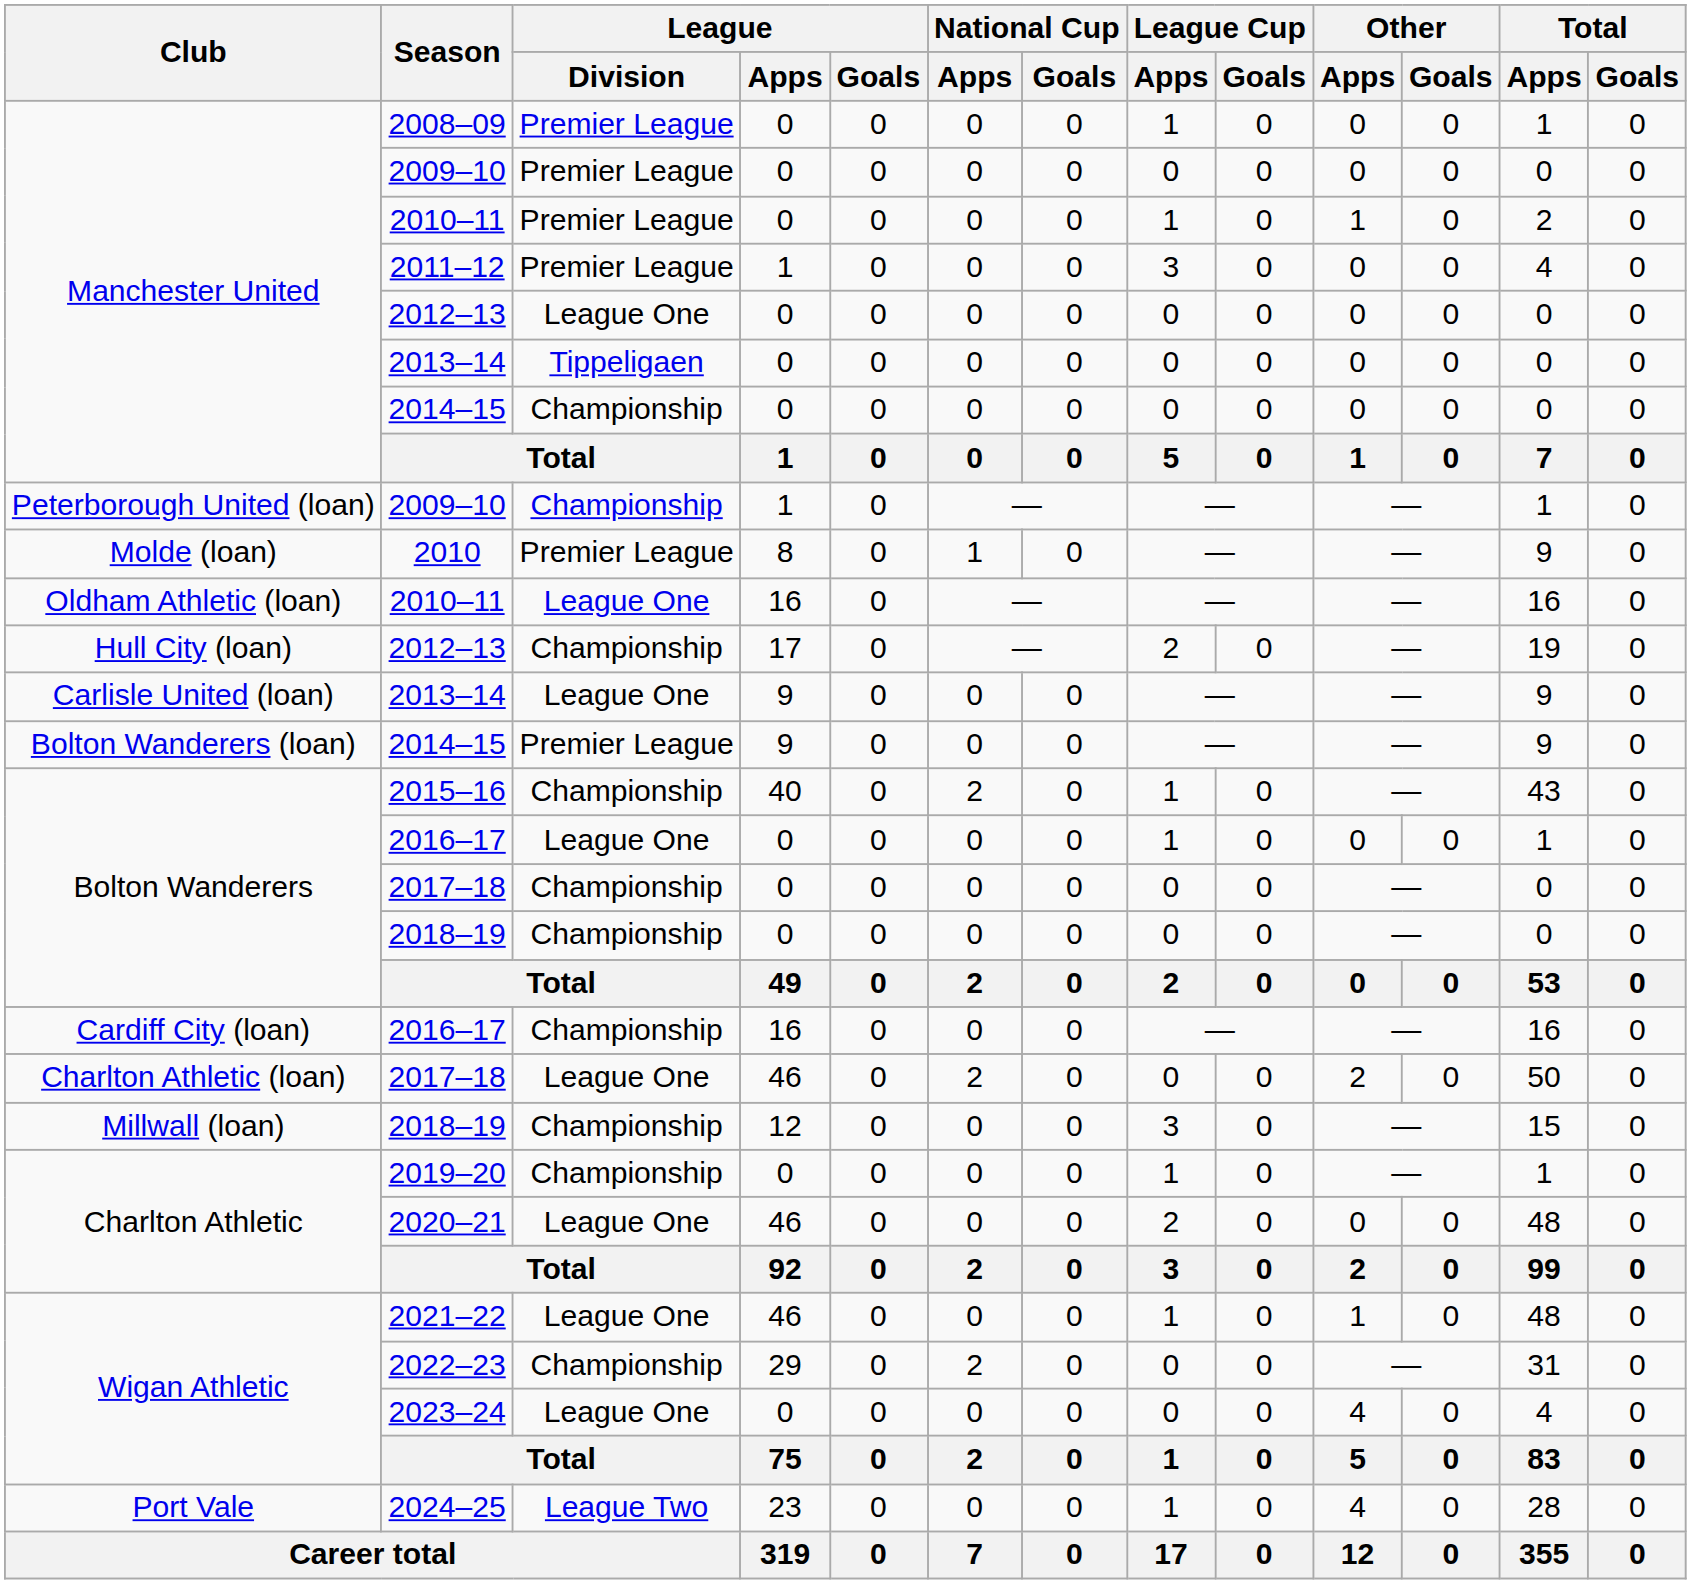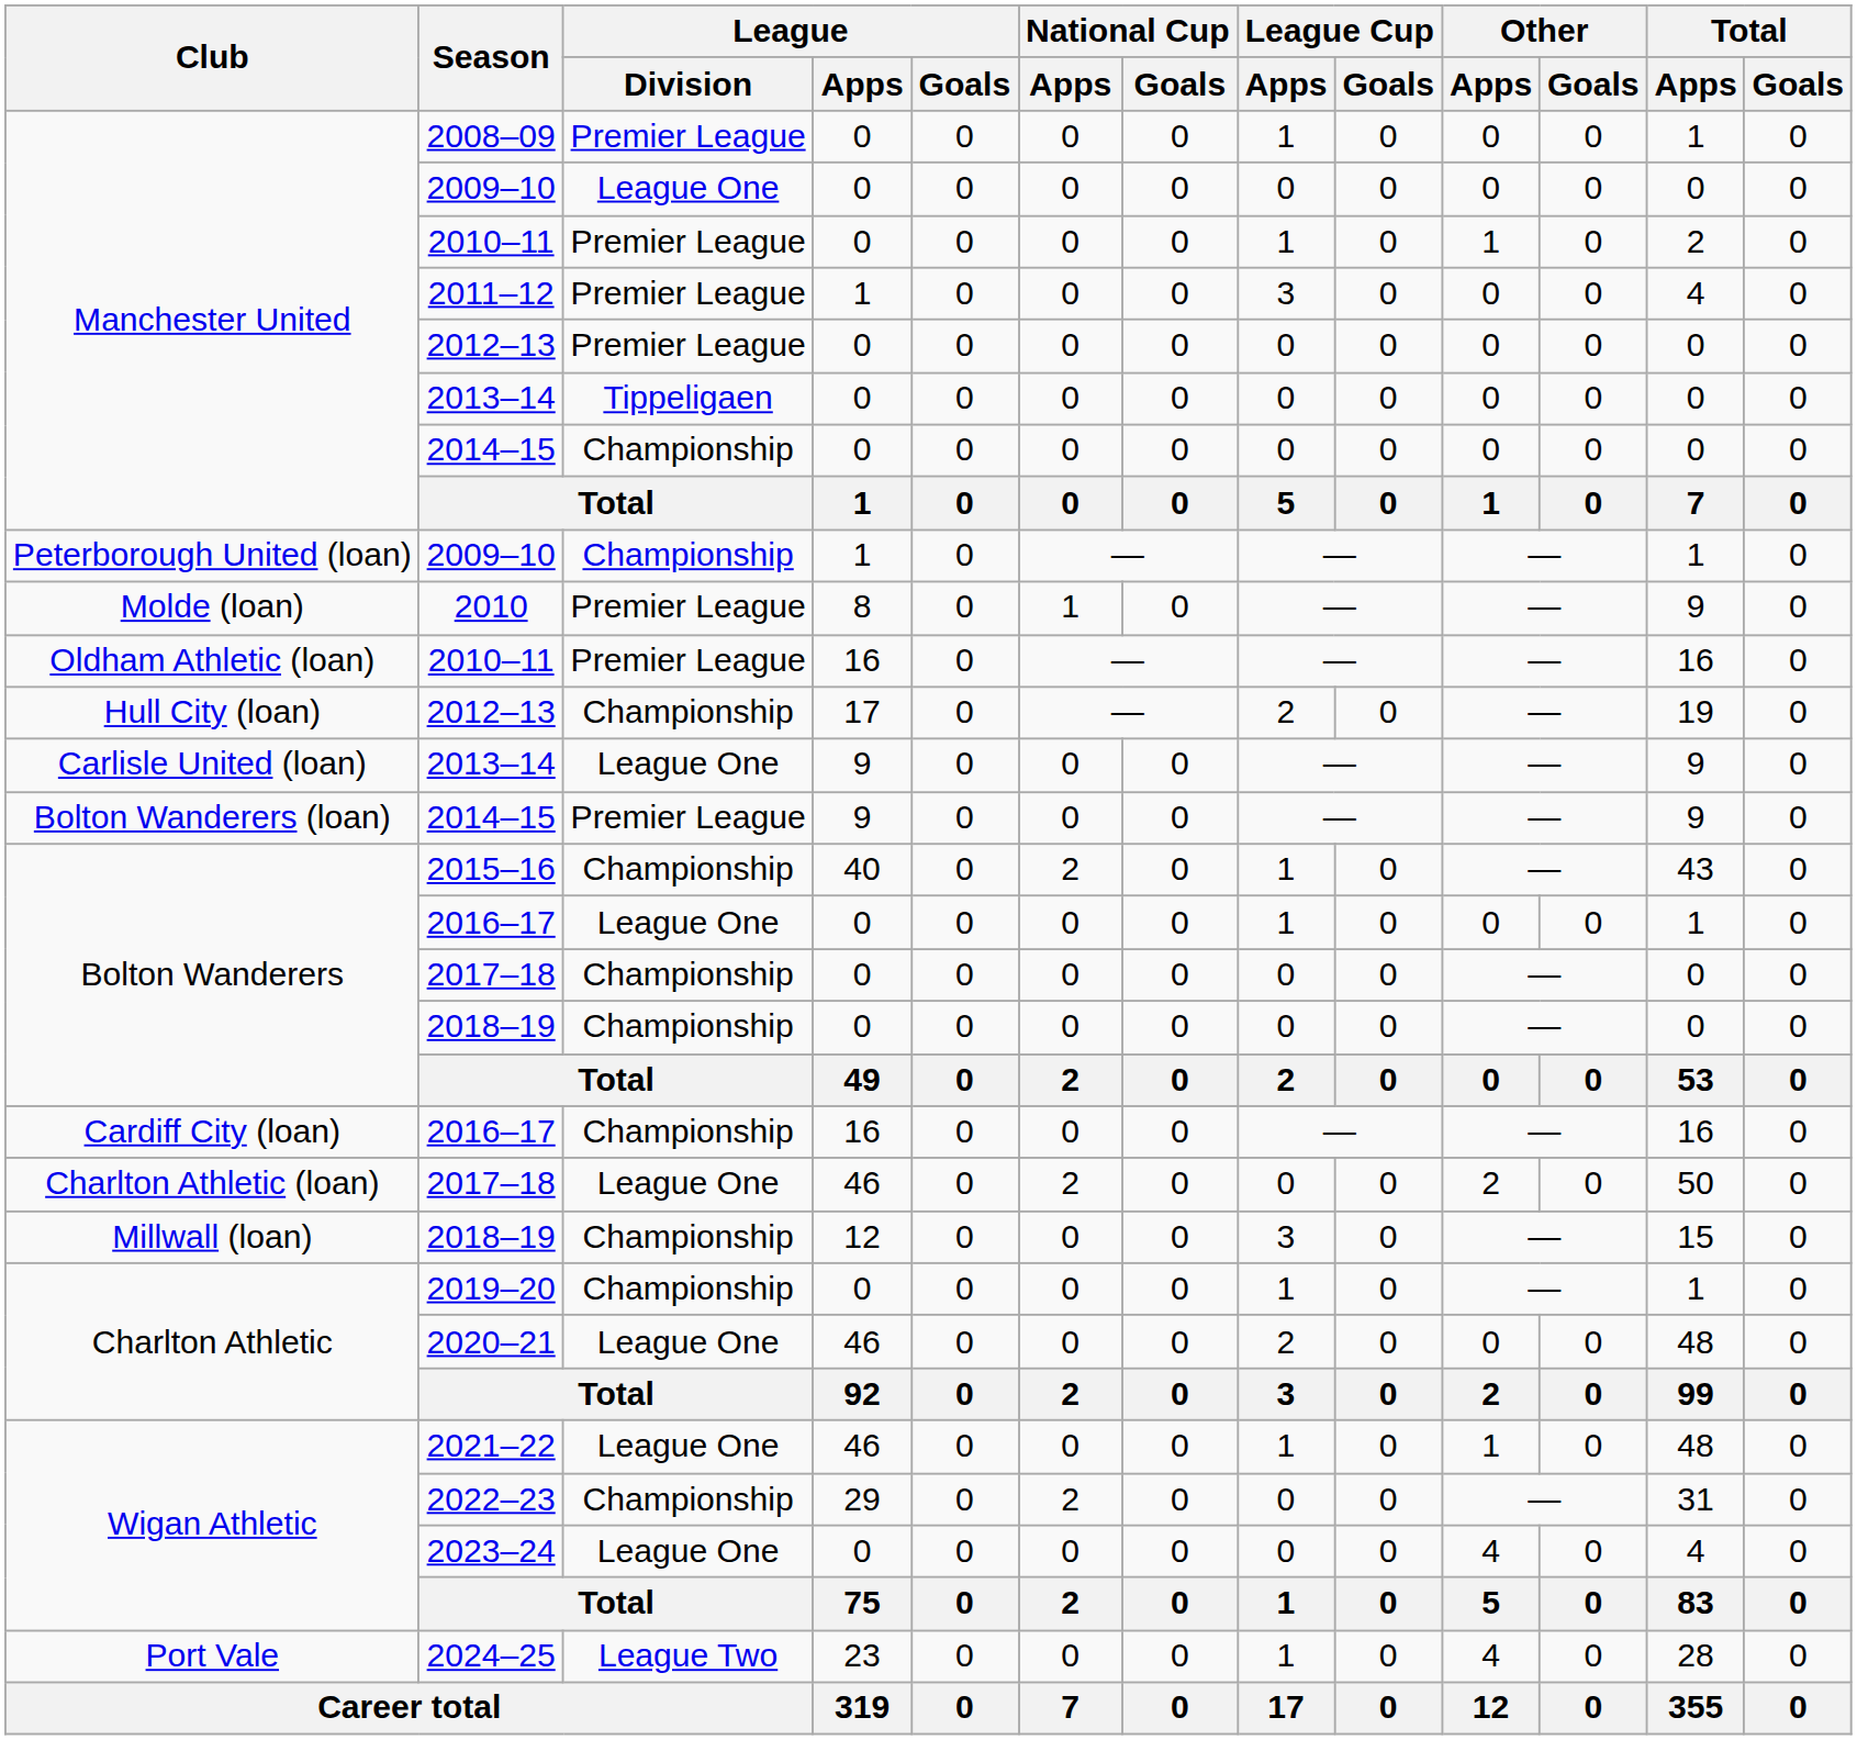Manchester United / 2009–10 | League / Division: Premier League -> League One
Manchester United / 2012–13 | League / Division: League One -> Premier League
Oldham Athletic (loan) / 2010–11 | League / Division: League One -> Premier League
